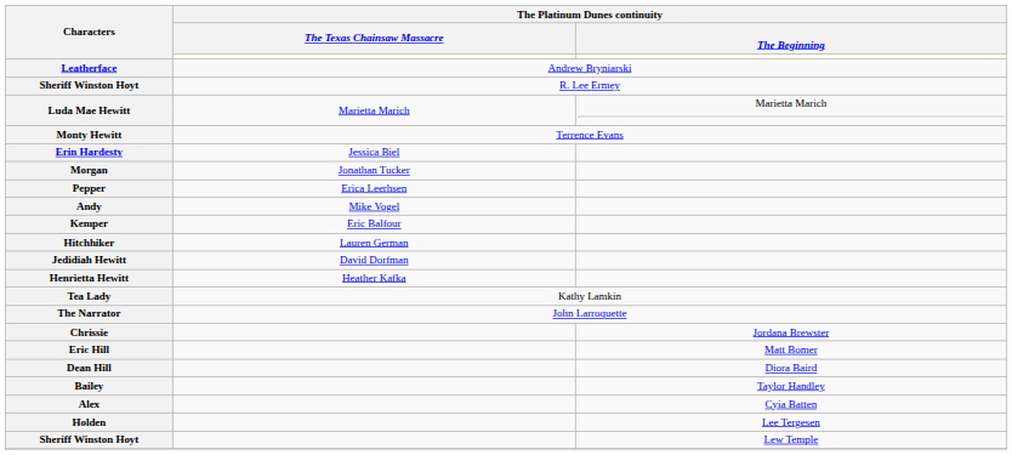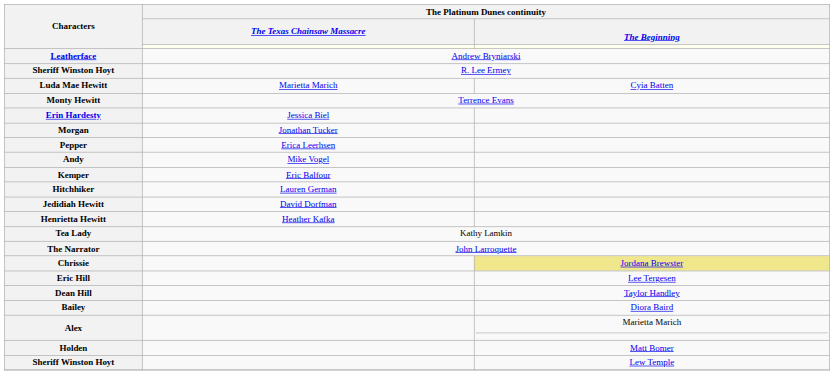Luda Mae Hewitt | The Platinum Dunes continuity / The Beginning: Marietta Marich -> Cyia Batten
Chrissie | The Platinum Dunes continuity / The Beginning: no background -> khaki background
Eric Hill | The Platinum Dunes continuity / The Beginning: Matt Bomer -> Lee Tergesen
Dean Hill | The Platinum Dunes continuity / The Beginning: Diora Baird -> Taylor Handley
Bailey | The Platinum Dunes continuity / The Beginning: Taylor Handley -> Diora Baird
Alex | The Platinum Dunes continuity / The Beginning: Cyia Batten -> Marietta Marich
Holden | The Platinum Dunes continuity / The Beginning: Lee Tergesen -> Matt Bomer
